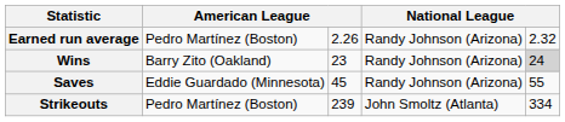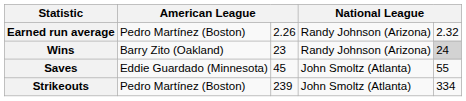Saves | column 4: Randy Johnson (Arizona) -> John Smoltz (Atlanta)
